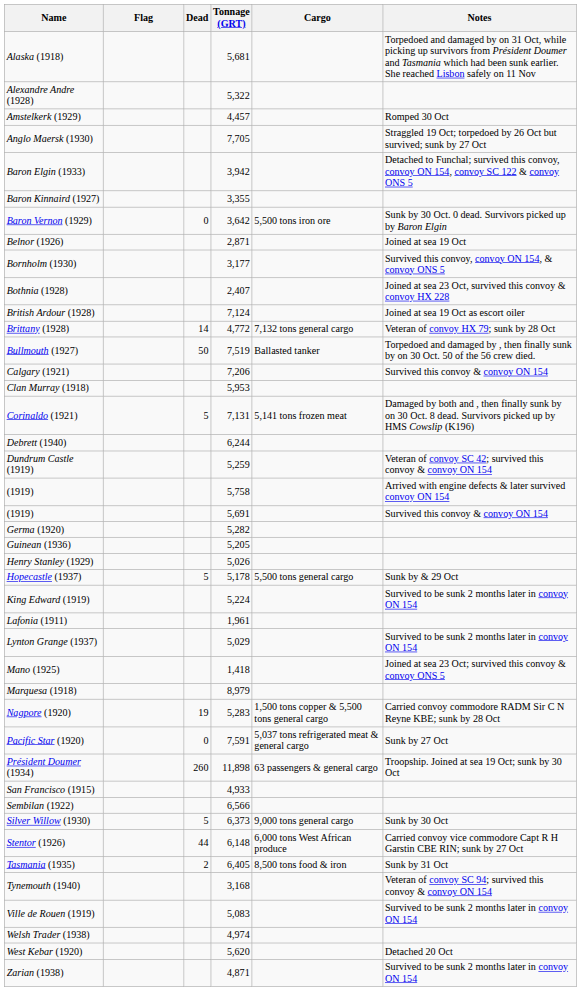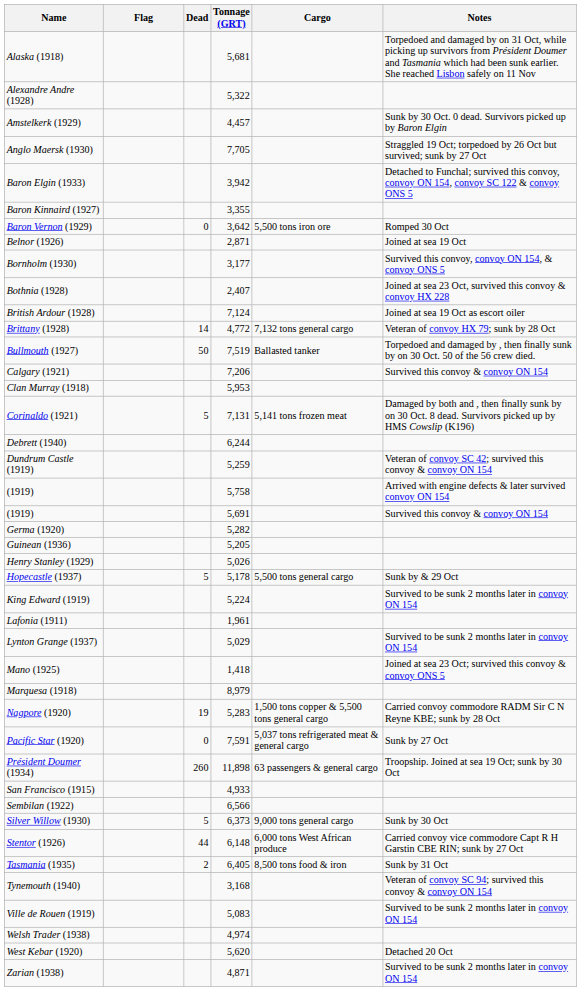Amstelkerk (1929) | Notes: Romped 30 Oct -> Sunk by 30 Oct. 0 dead. Survivors picked up by Baron Elgin
Baron Vernon (1929) | Notes: Sunk by 30 Oct. 0 dead. Survivors picked up by Baron Elgin -> Romped 30 Oct
